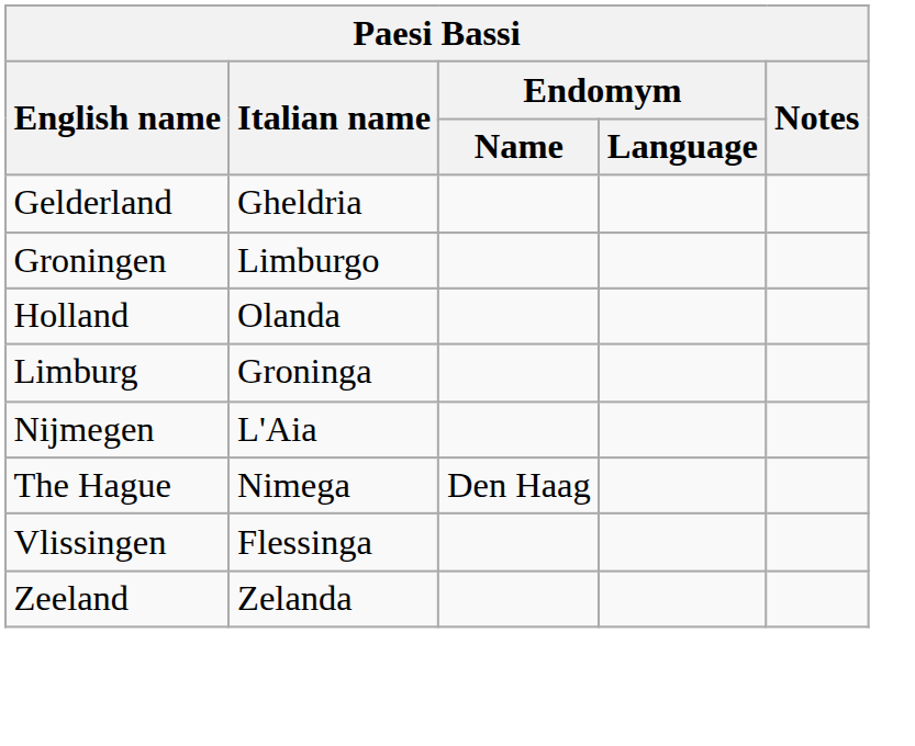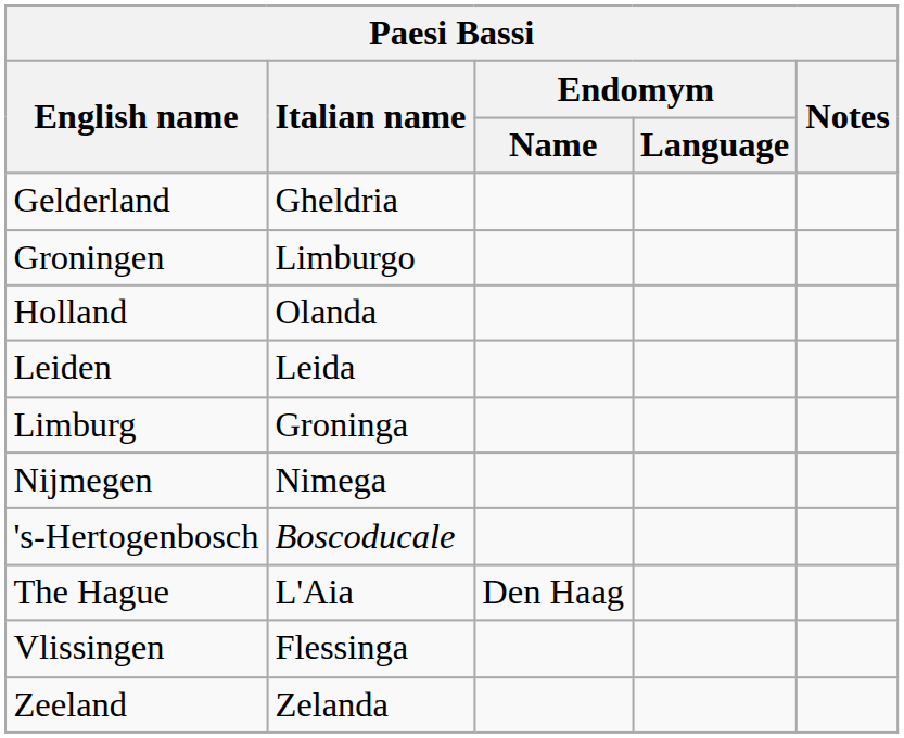+ row: Leiden | Leida
Nijmegen | Italian name: L'Aia -> Nimega
+ row: 's-Hertogenbosch | Boscoducale
The Hague | Italian name: Nimega -> L'Aia
